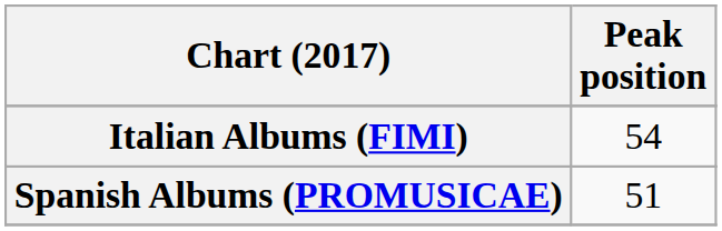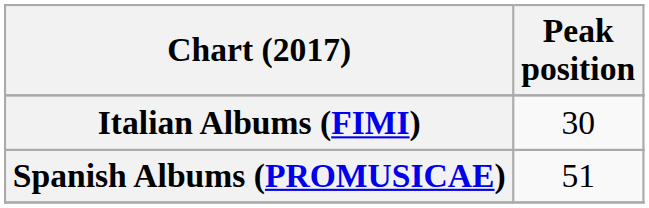Italian Albums (FIMI) | Peak position: 54 -> 30
